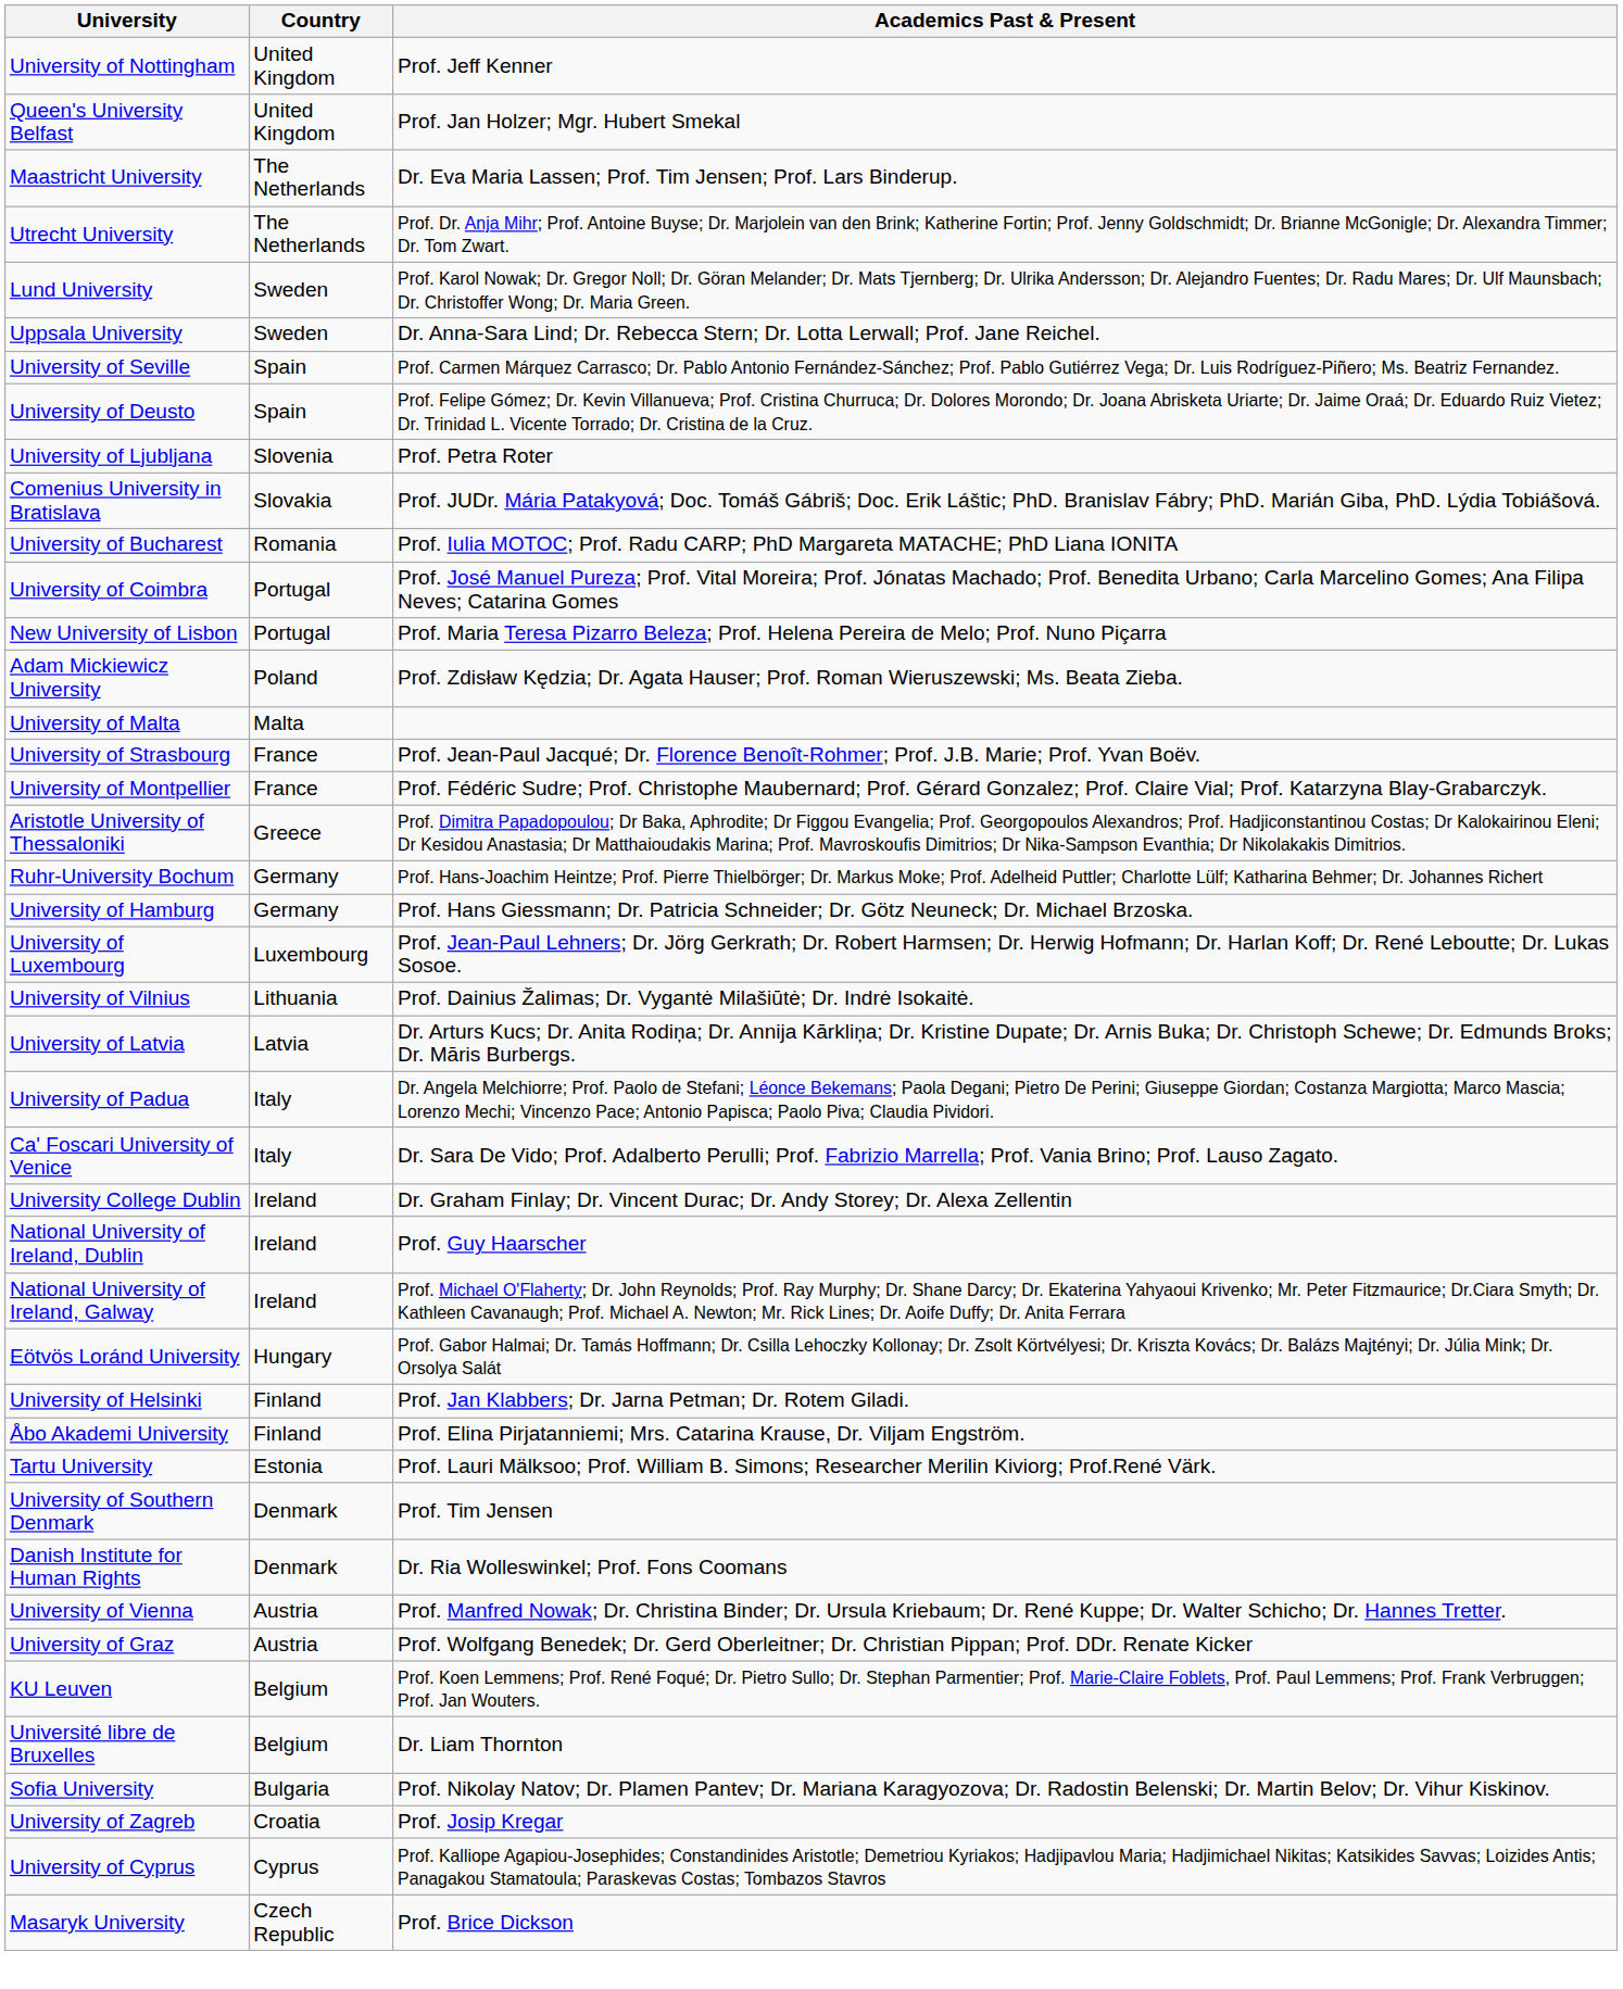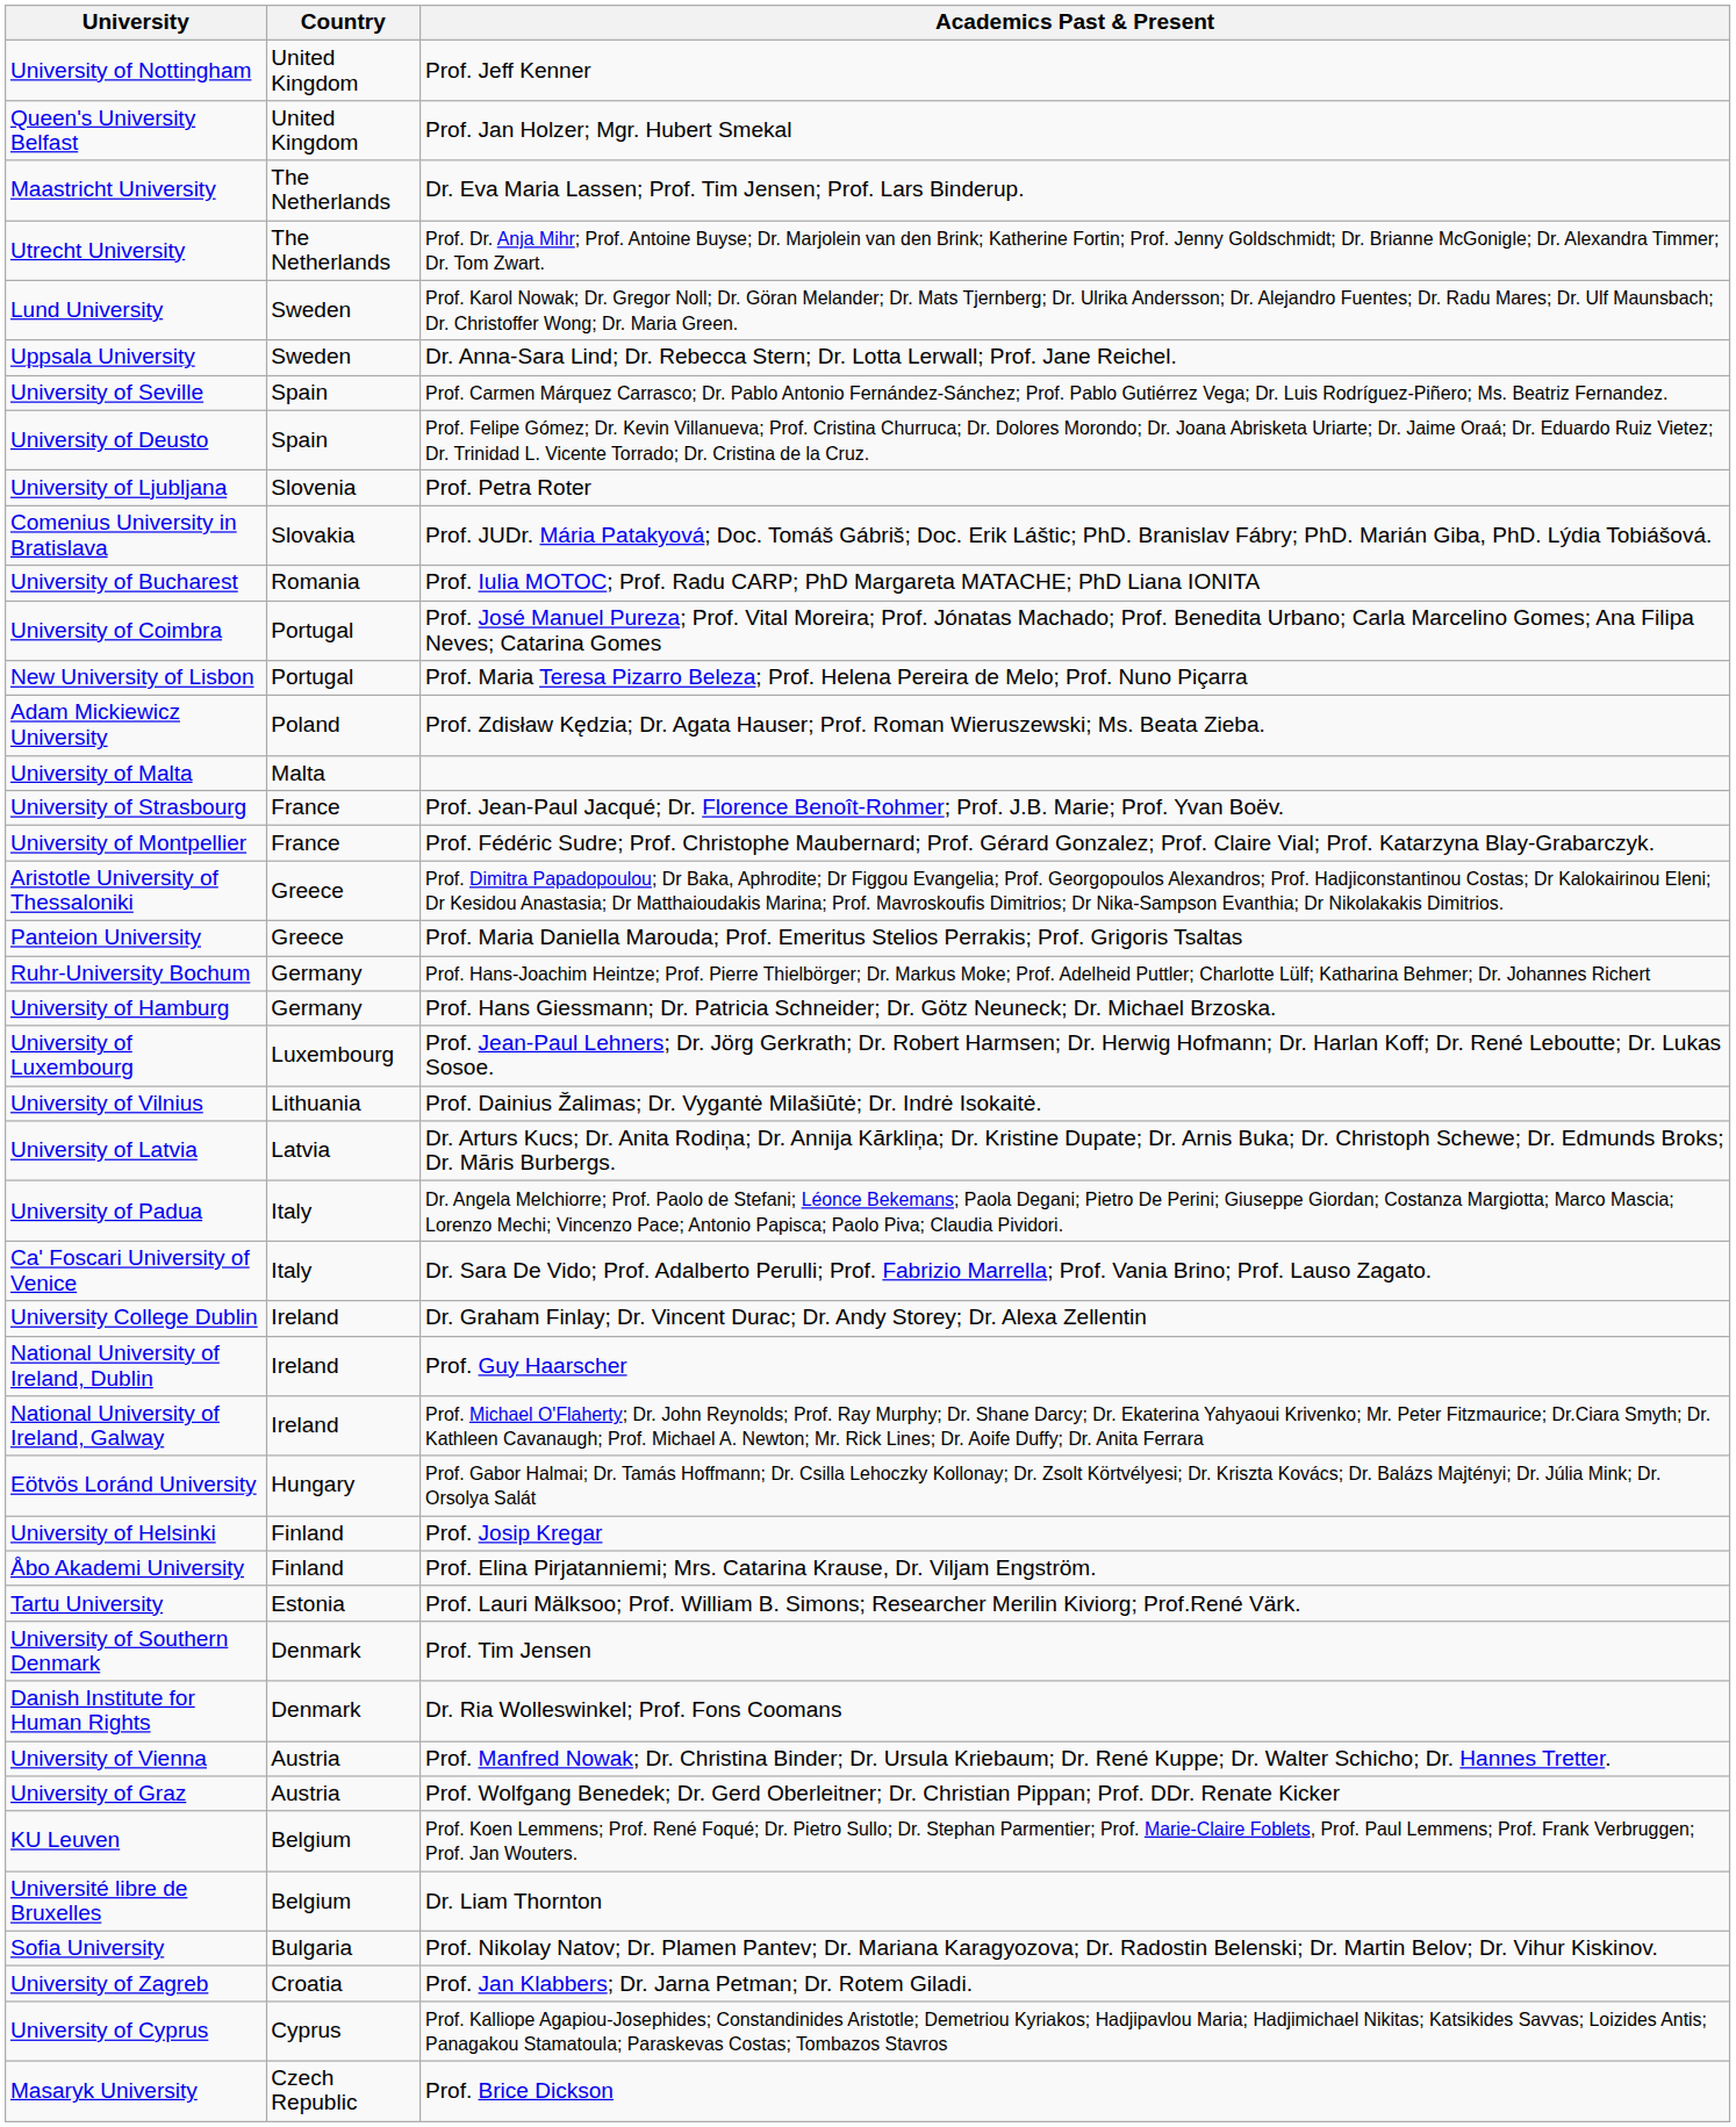+ row: Panteion University | Greece | Prof. Maria Daniella Marouda; Prof. Emeritus Stelios Perrakis; Prof. Grigoris Tsaltas
University of Helsinki | Academics Past & Present: Prof. Jan Klabbers; Dr. Jarna Petman; Dr. Rotem Giladi. -> Prof. Josip Kregar
University of Zagreb | Academics Past & Present: Prof. Josip Kregar -> Prof. Jan Klabbers; Dr. Jarna Petman; Dr. Rotem Giladi.
